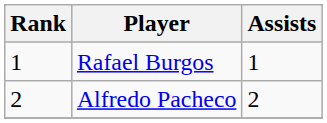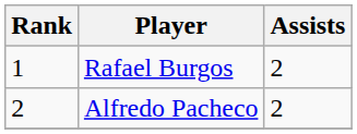Rafael Burgos | Assists: 1 -> 2
